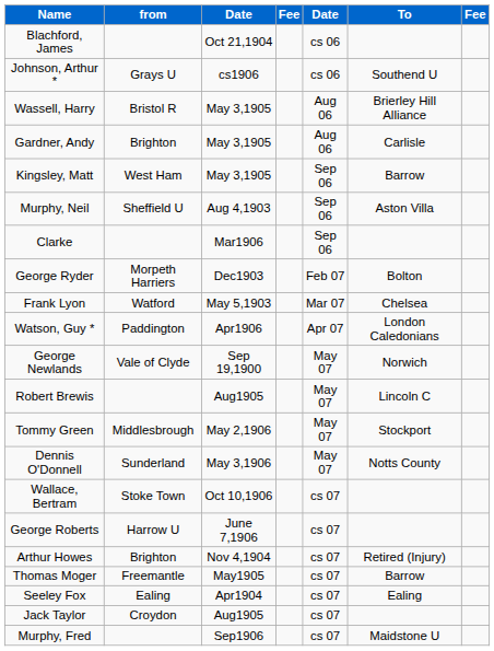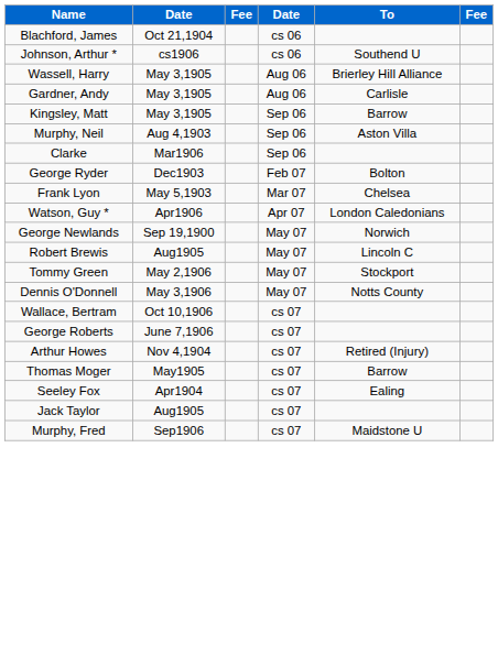- column: from | Grays U | Bristol R | Brighton | West Ham | Sheffield U | Morpeth Harriers | Watford | Paddington | Vale of Clyde | Middlesbrough | Sunderland | Stoke Town | Harrow U | Brighton | Freemantle | Ealing | Croydon
